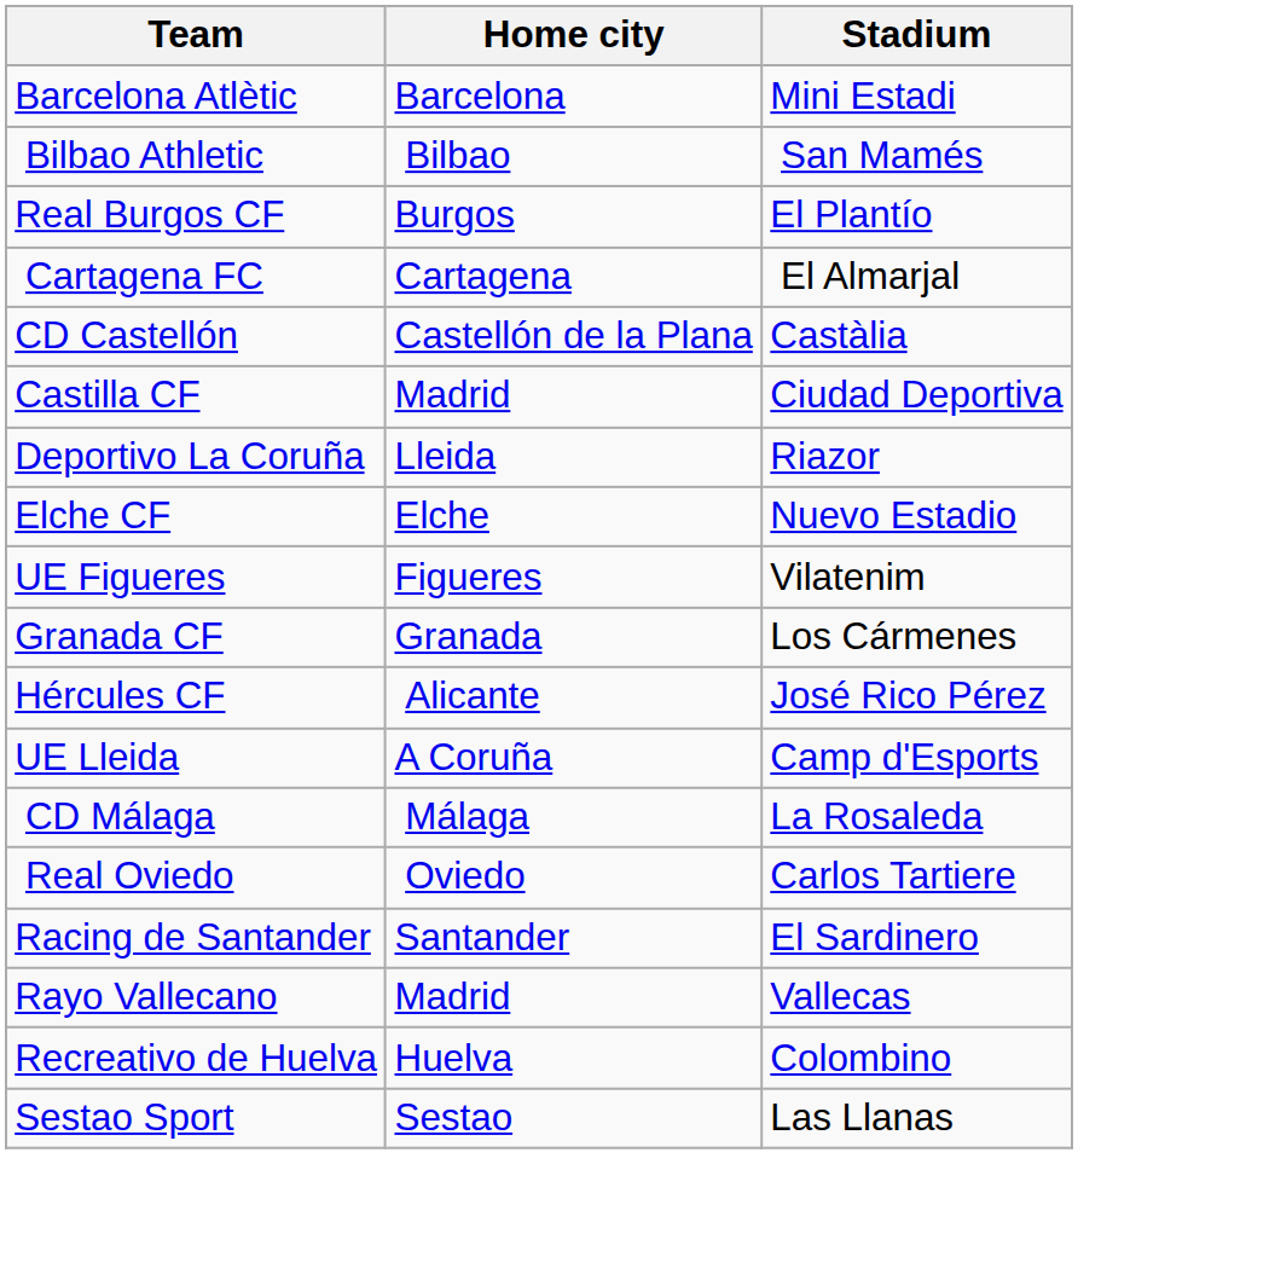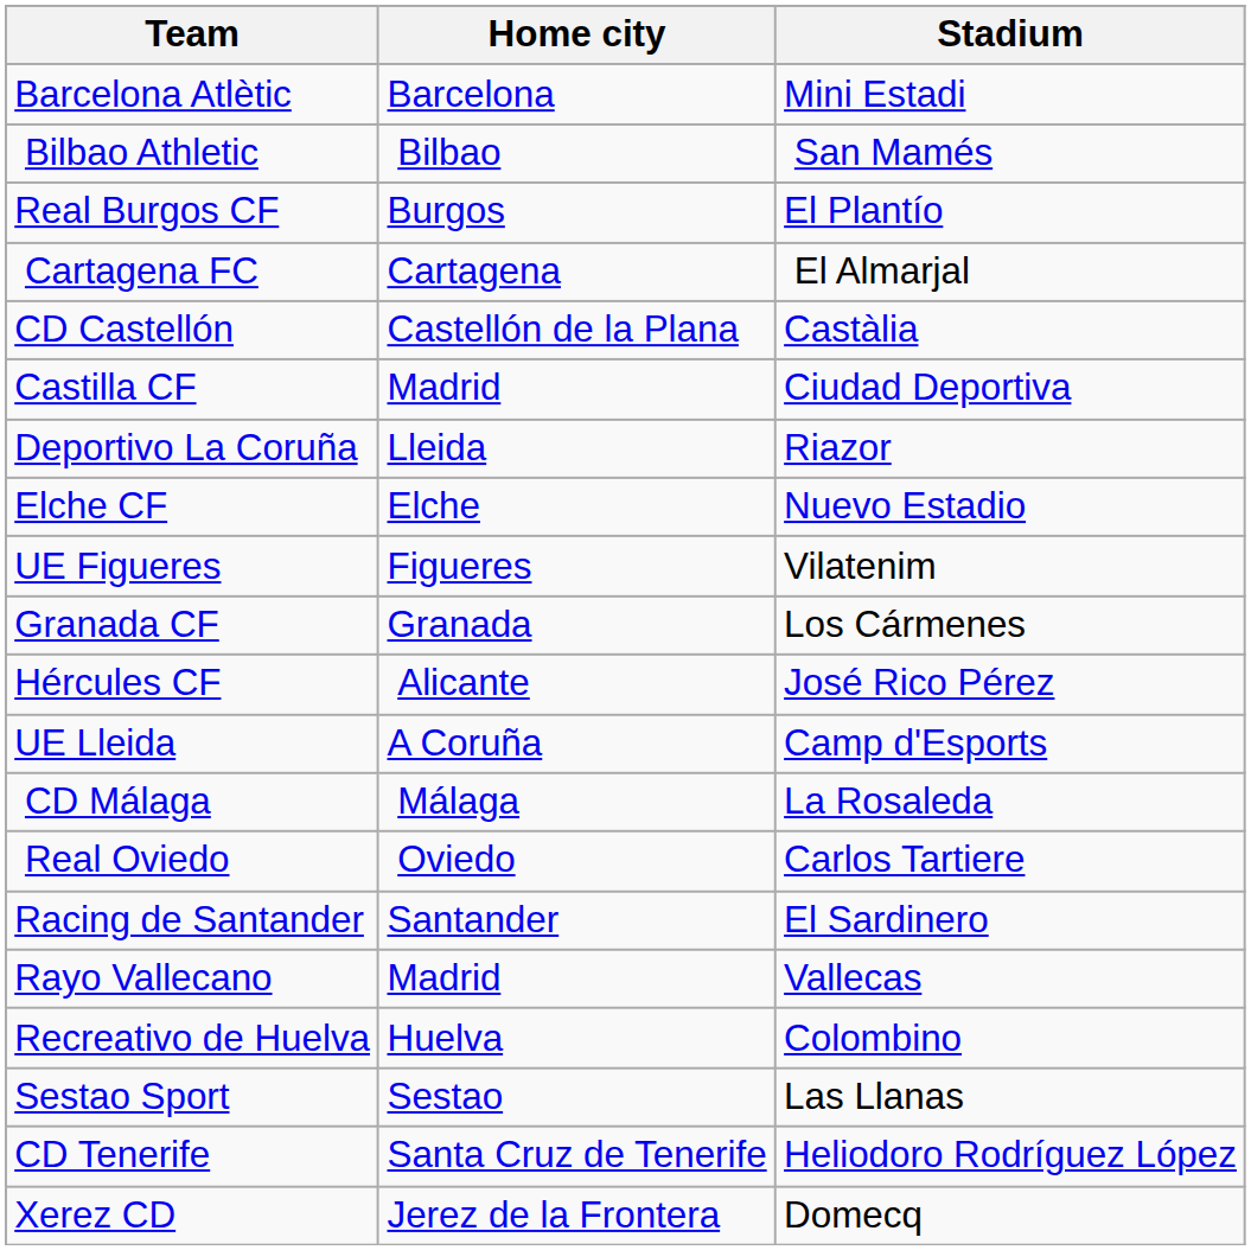+ row: CD Tenerife | Santa Cruz de Tenerife | Heliodoro Rodríguez López
+ row: Xerez CD | Jerez de la Frontera | Domecq
